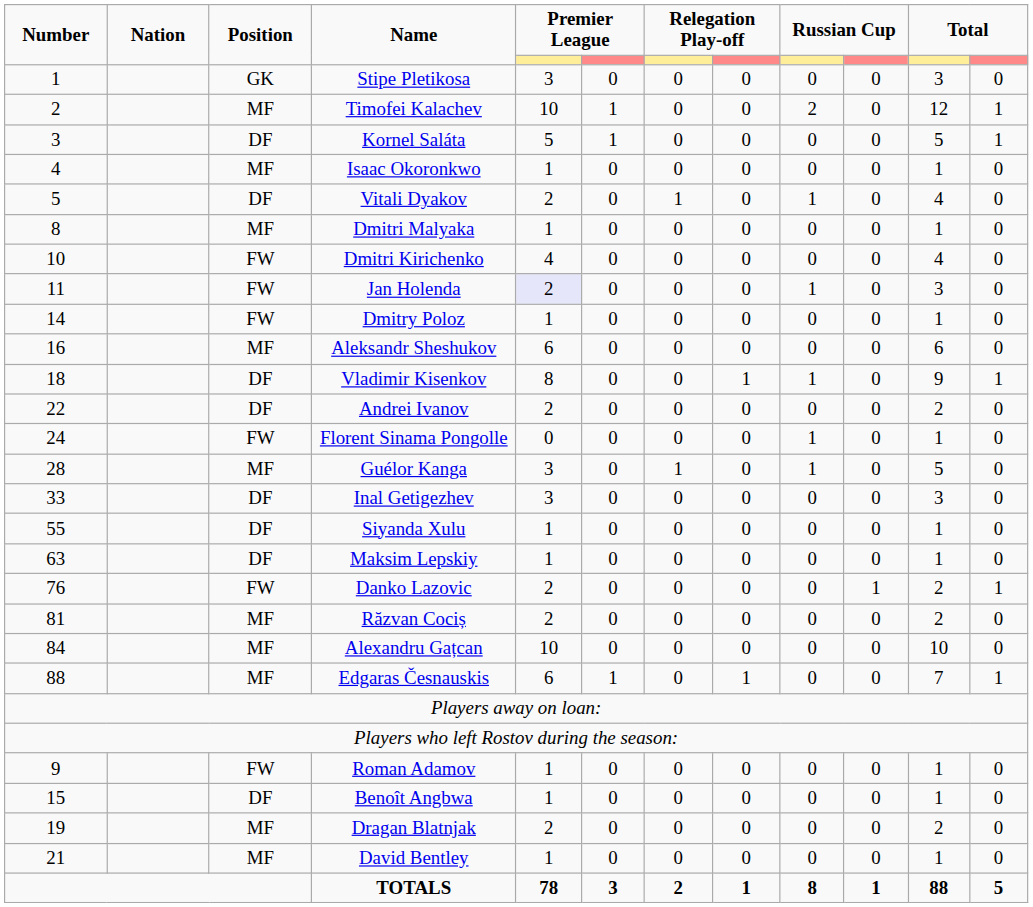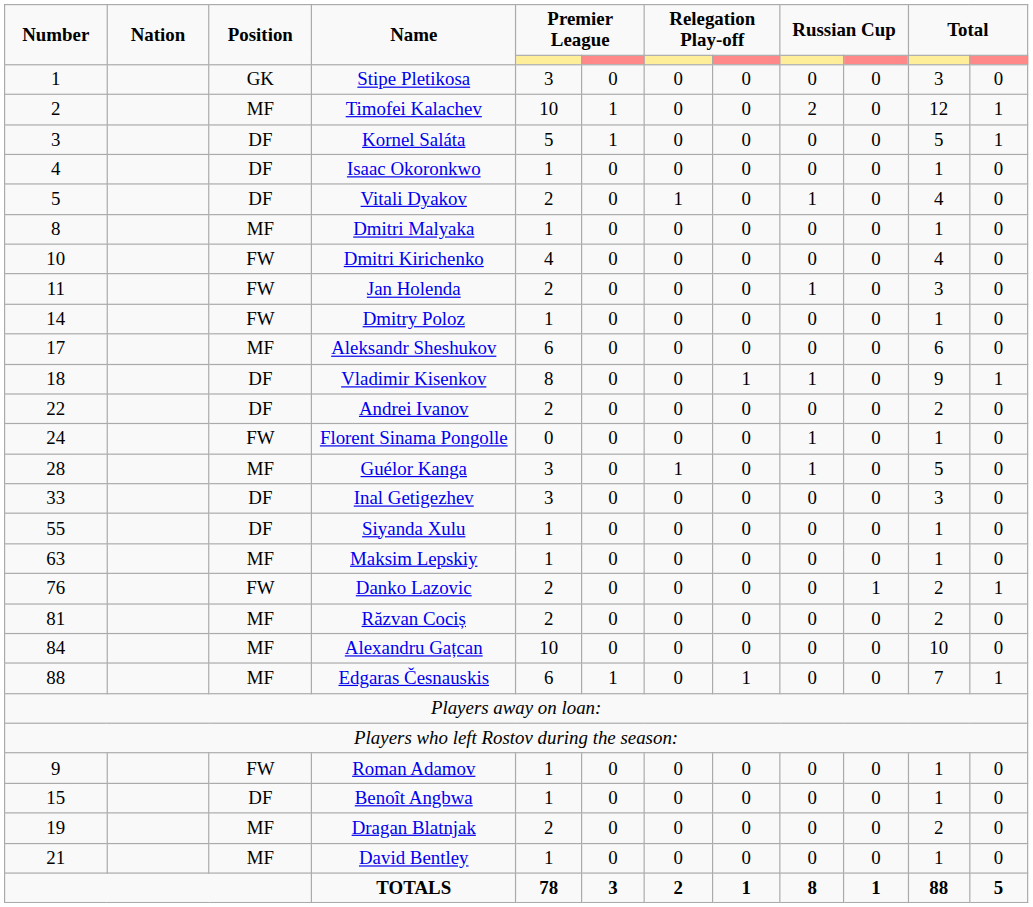Isaac Okoronkwo | Position: MF -> DF
Jan Holenda | column 5: lavender background -> no background
Aleksandr Sheshukov | Number: 16 -> 17
Maksim Lepskiy | Position: DF -> MF
